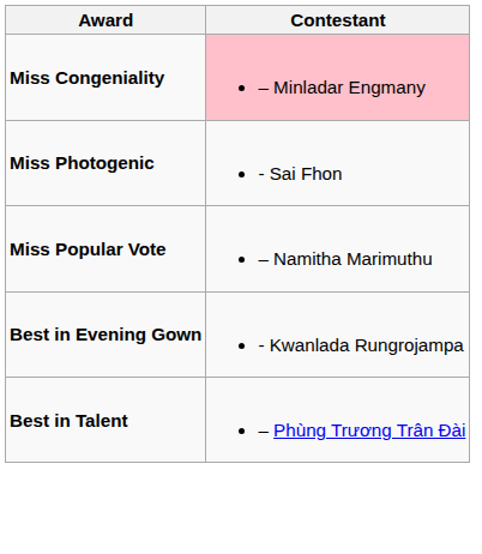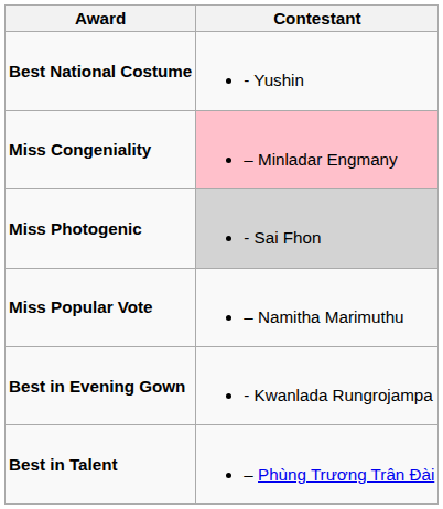+ row: Best National Costume | - Yushin
Miss Photogenic | Contestant: no background -> lightgrey background
